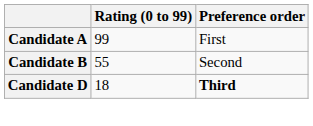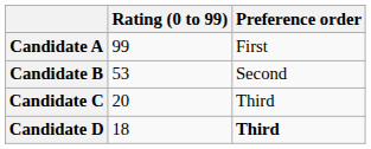Candidate B | Rating (0 to 99): 55 -> 53
+ row: Candidate C | 20 | Third
